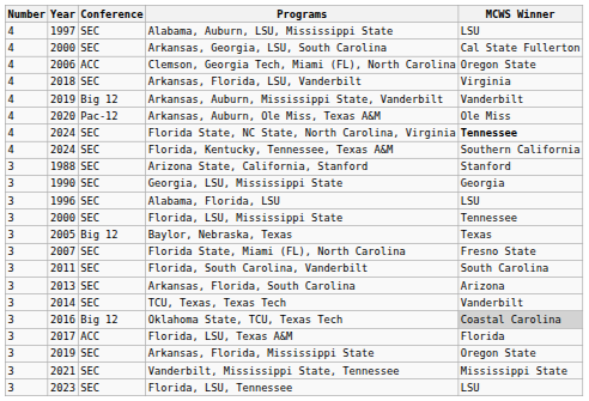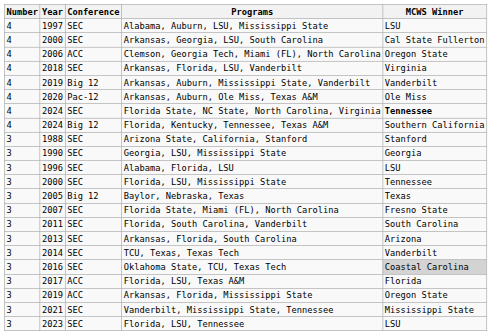Florida, Kentucky, Tennessee, Texas A&M | Conference: SEC -> Big 12
Oklahoma State, TCU, Texas Tech | Conference: Big 12 -> SEC
Arkansas, Florida, Mississippi State | Conference: SEC -> ACC
